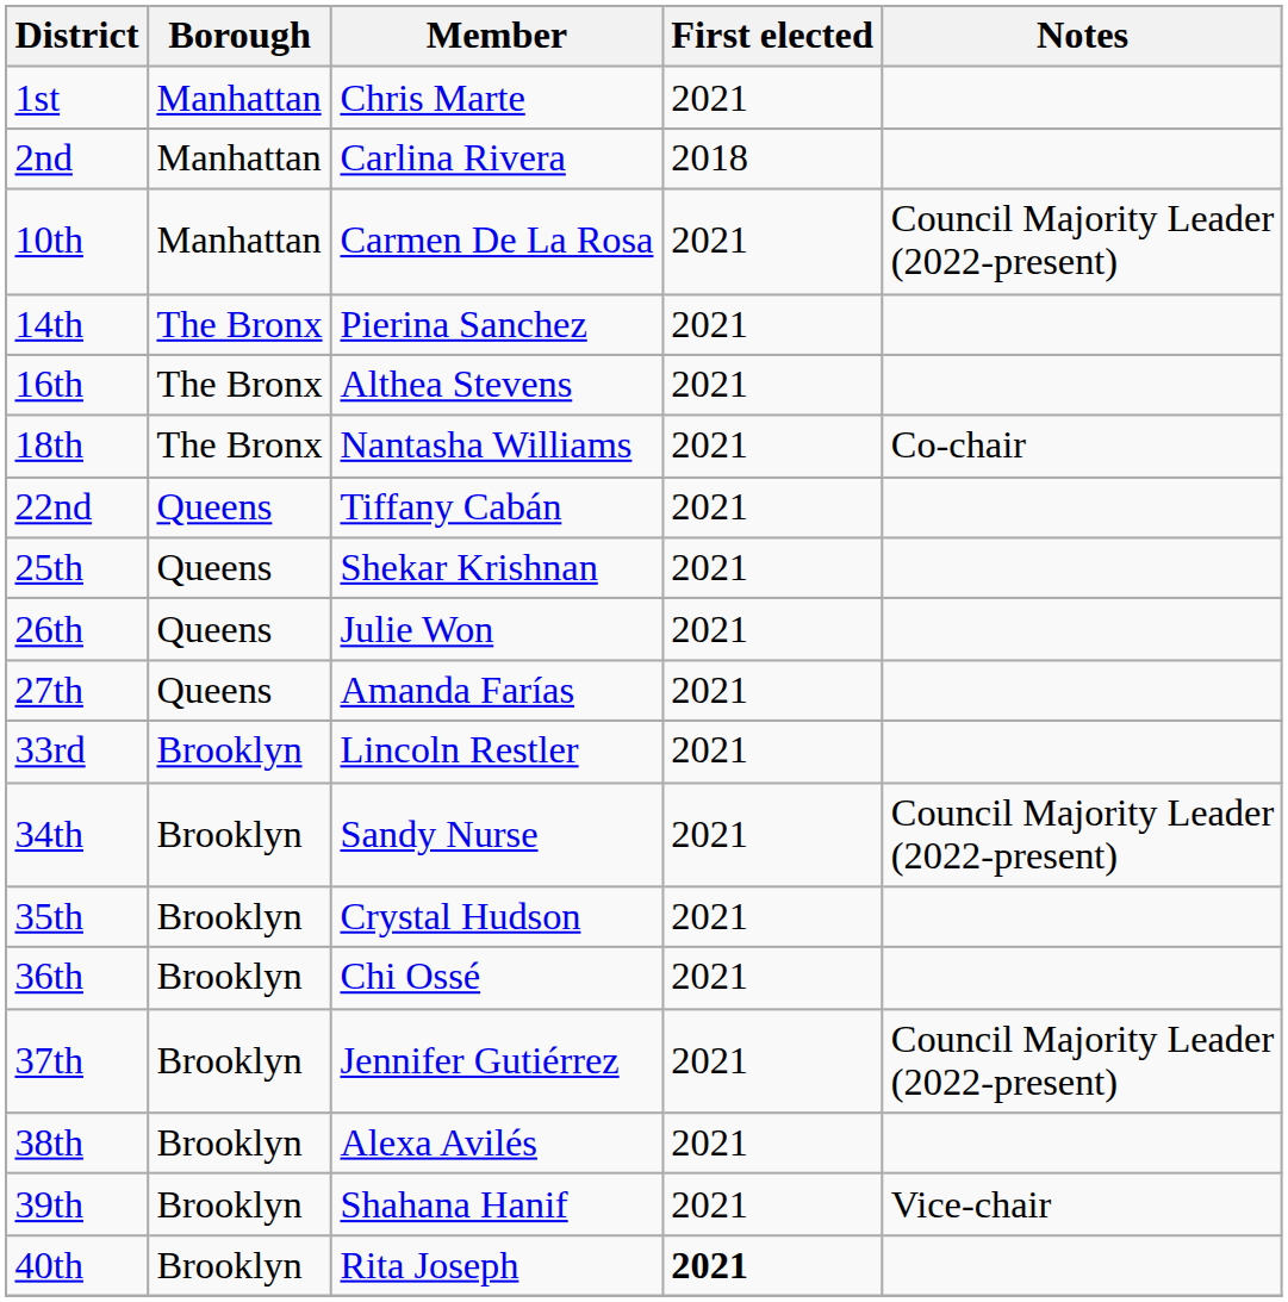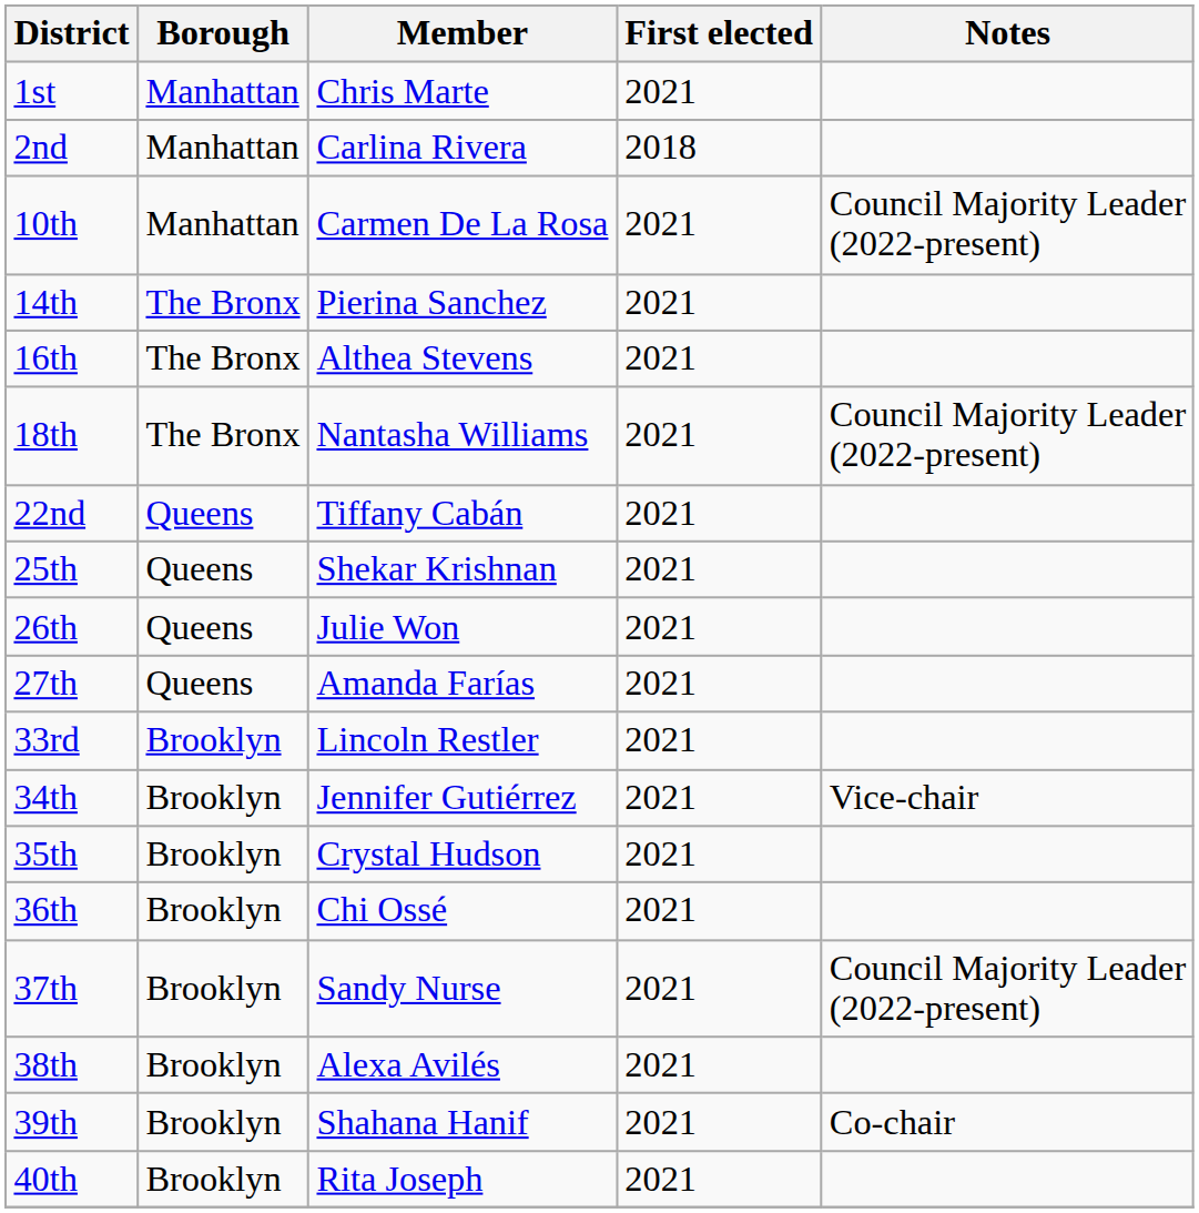18th | Notes: Co-chair -> Council Majority Leader (2022-present)
34th | Member: Sandy Nurse -> Jennifer Gutiérrez
34th | Notes: Council Majority Leader (2022-present) -> Vice-chair
37th | Member: Jennifer Gutiérrez -> Sandy Nurse
39th | Notes: Vice-chair -> Co-chair
40th | First elected: bold -> normal
